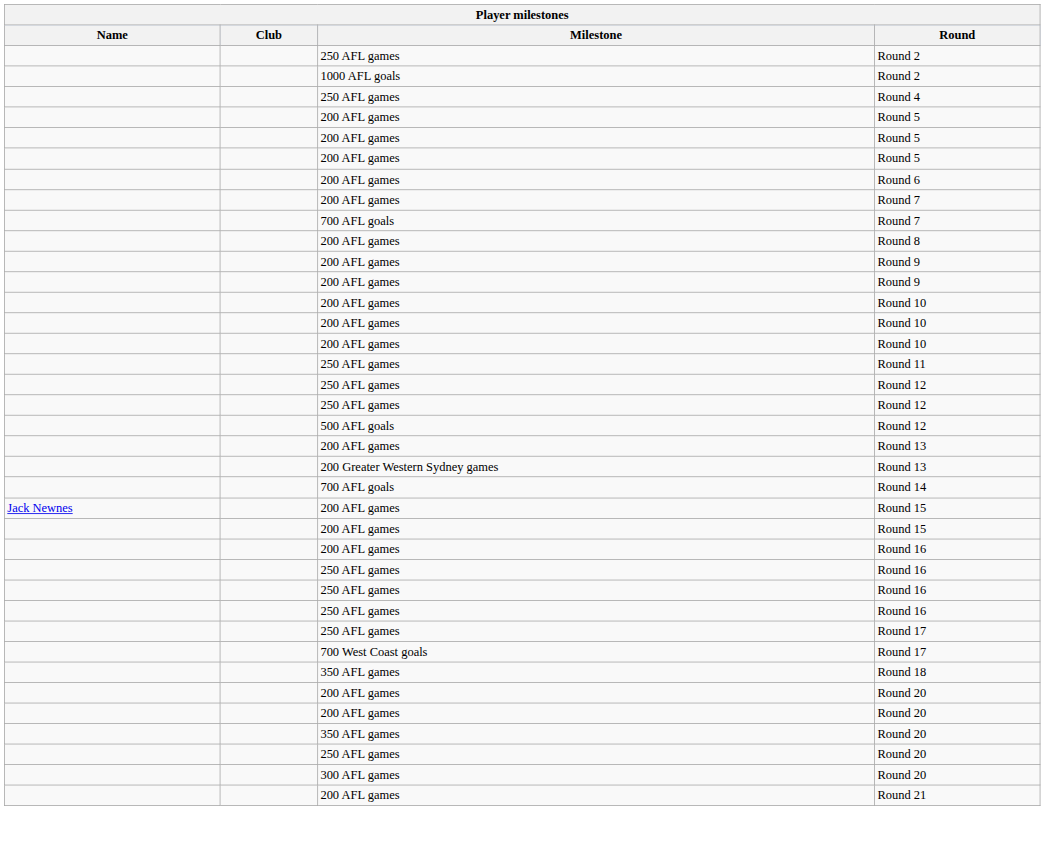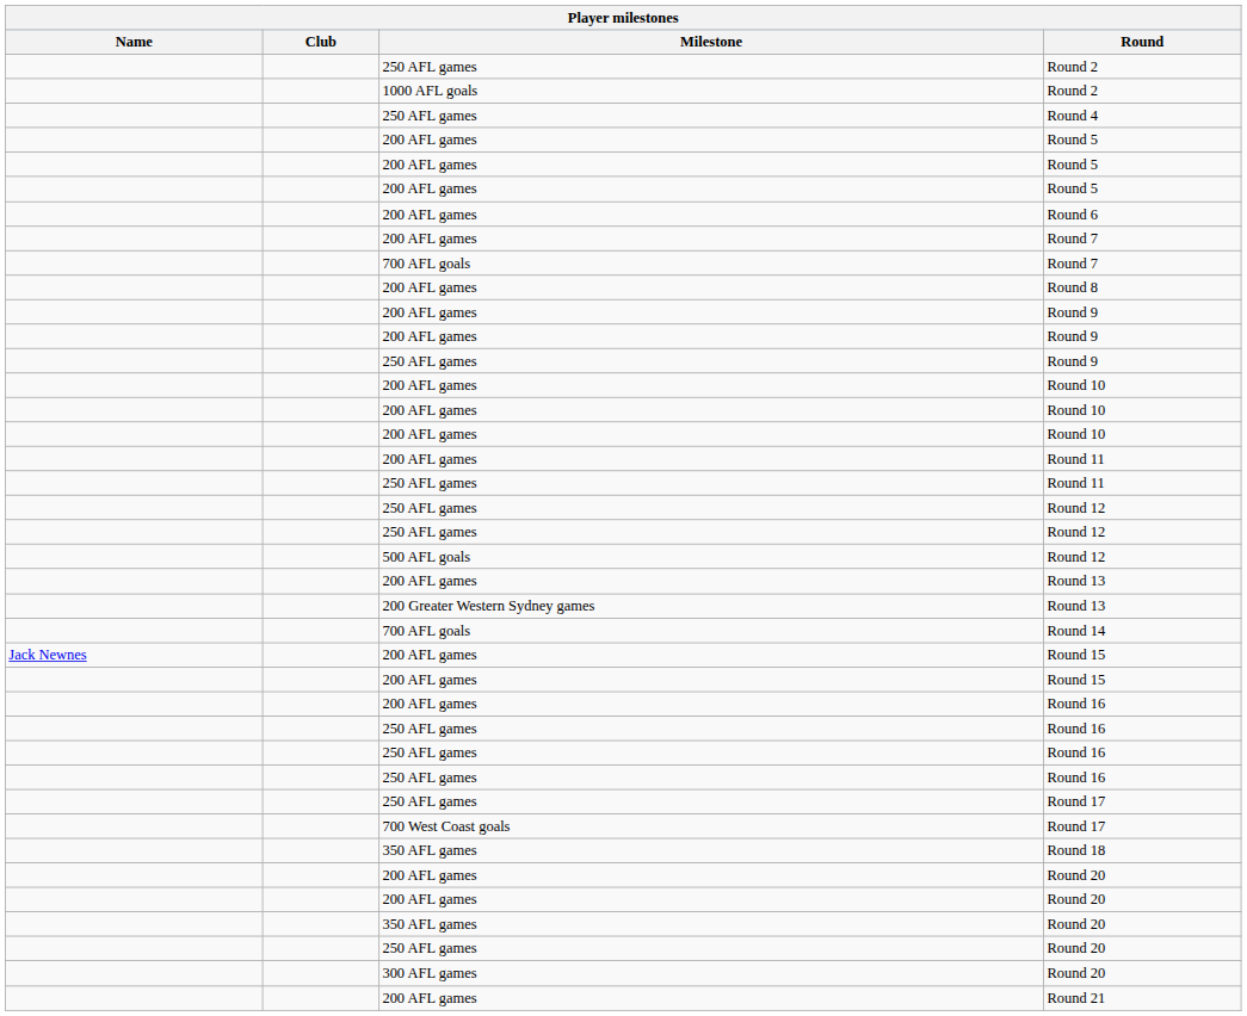+ row: 250 AFL games | Round 9
+ row: 200 AFL games | Round 11
